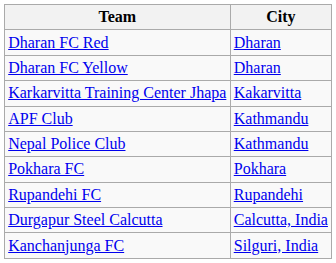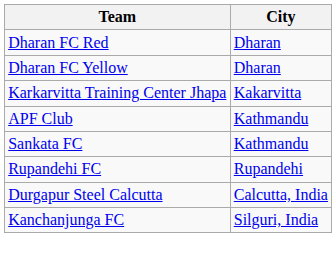- row: Nepal Police Club | Kathmandu
+ row: Sankata FC | Kathmandu
- row: Pokhara FC | Pokhara
